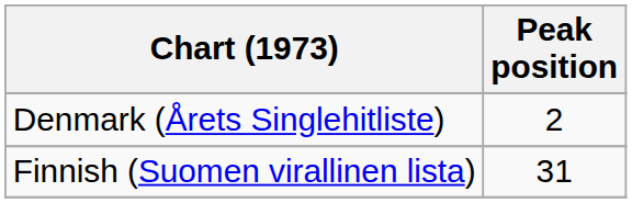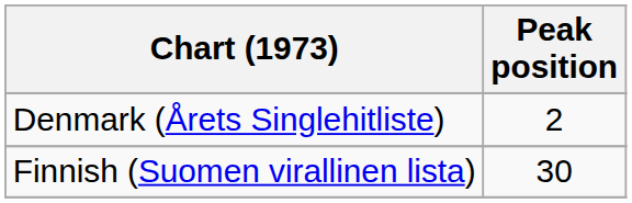Finnish (Suomen virallinen lista) | Peak position: 31 -> 30
